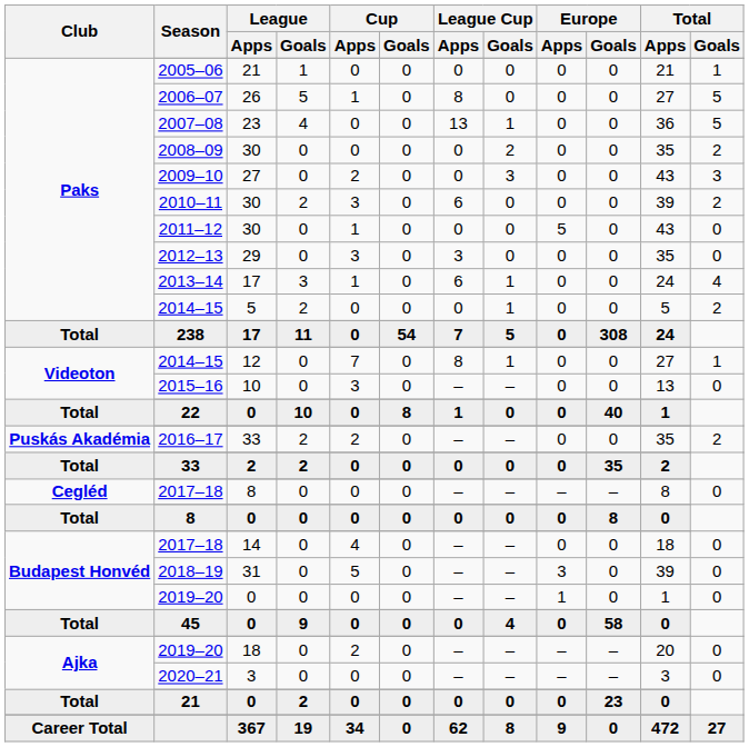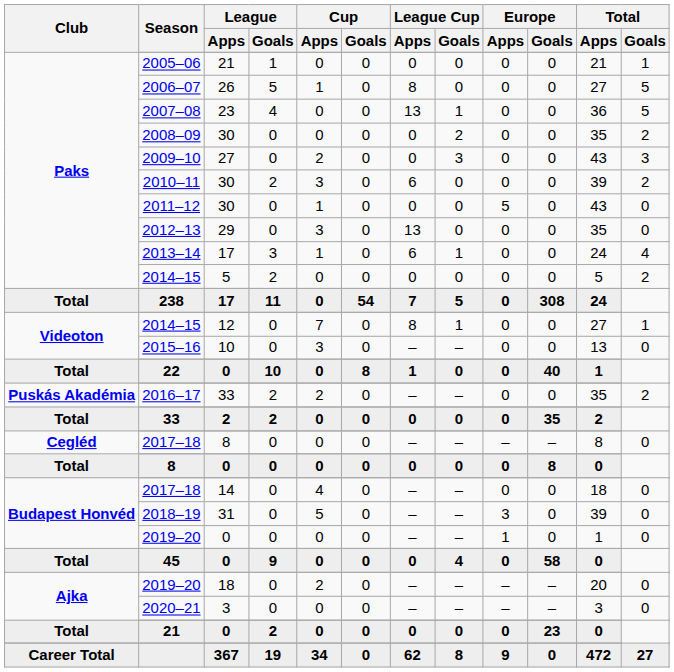2012–13 | League Cup / Apps: 3 -> 13
Paks / 2014–15 | League Cup / Goals: 1 -> 0
